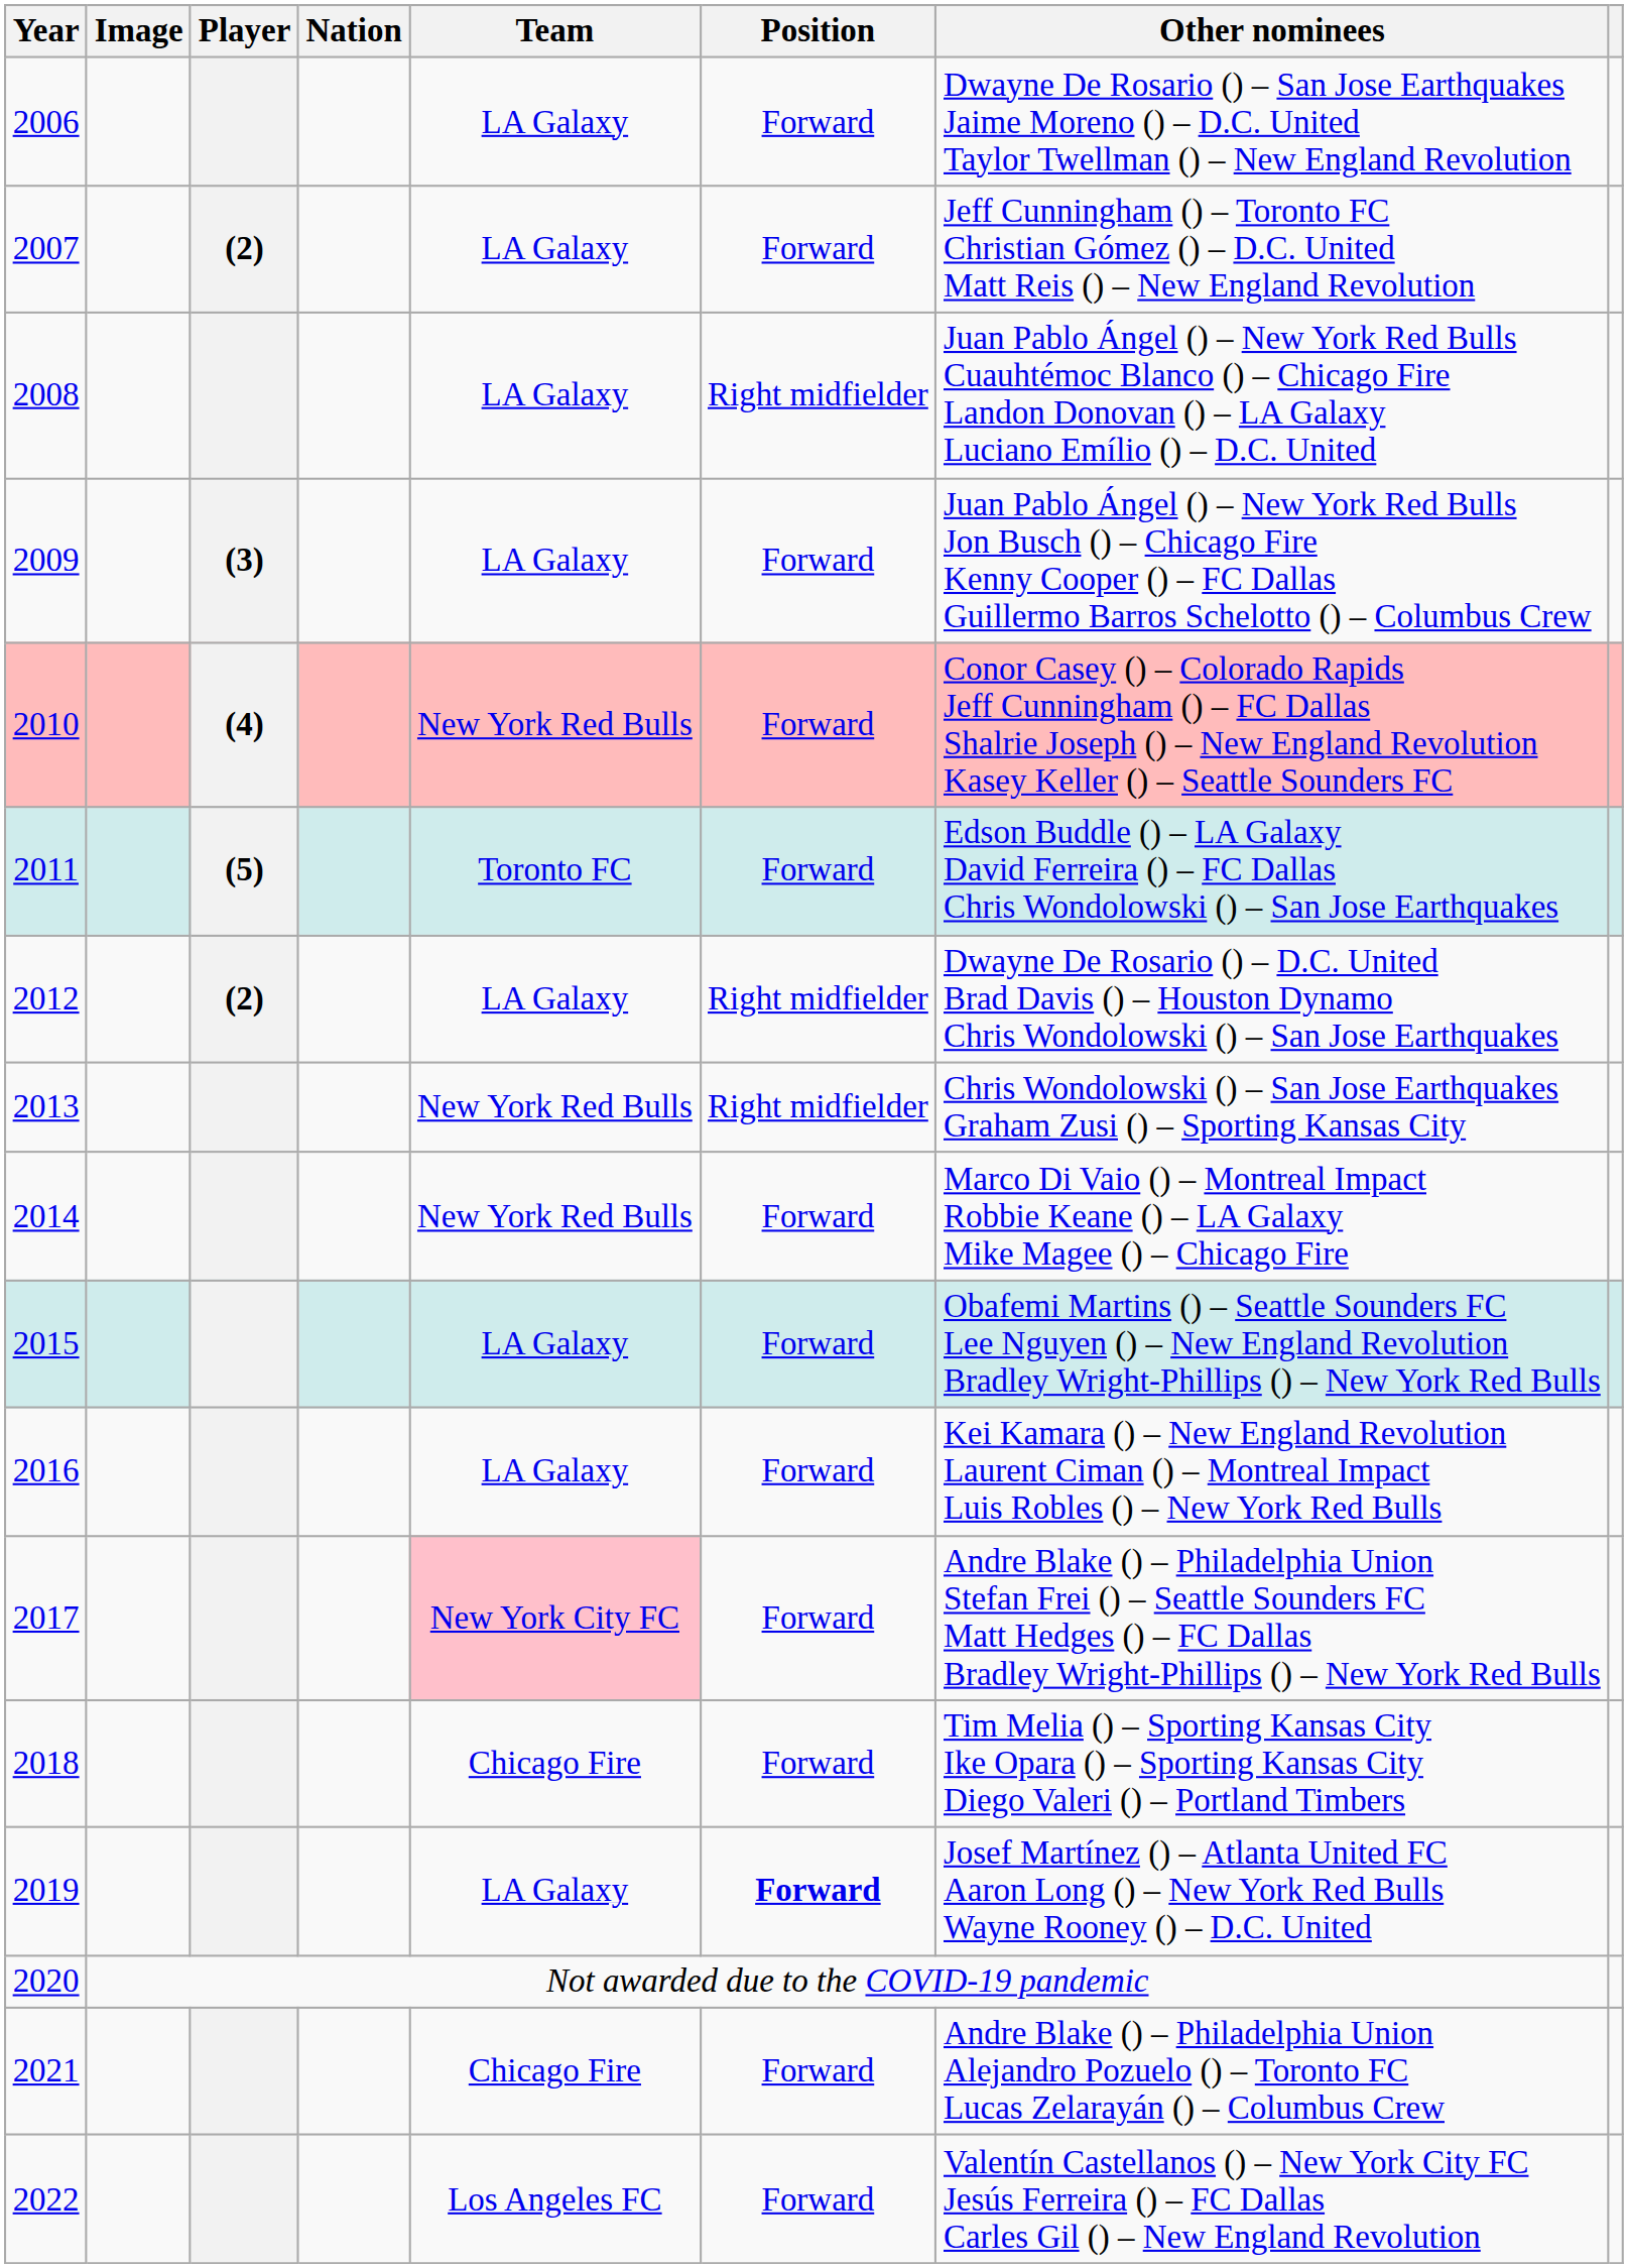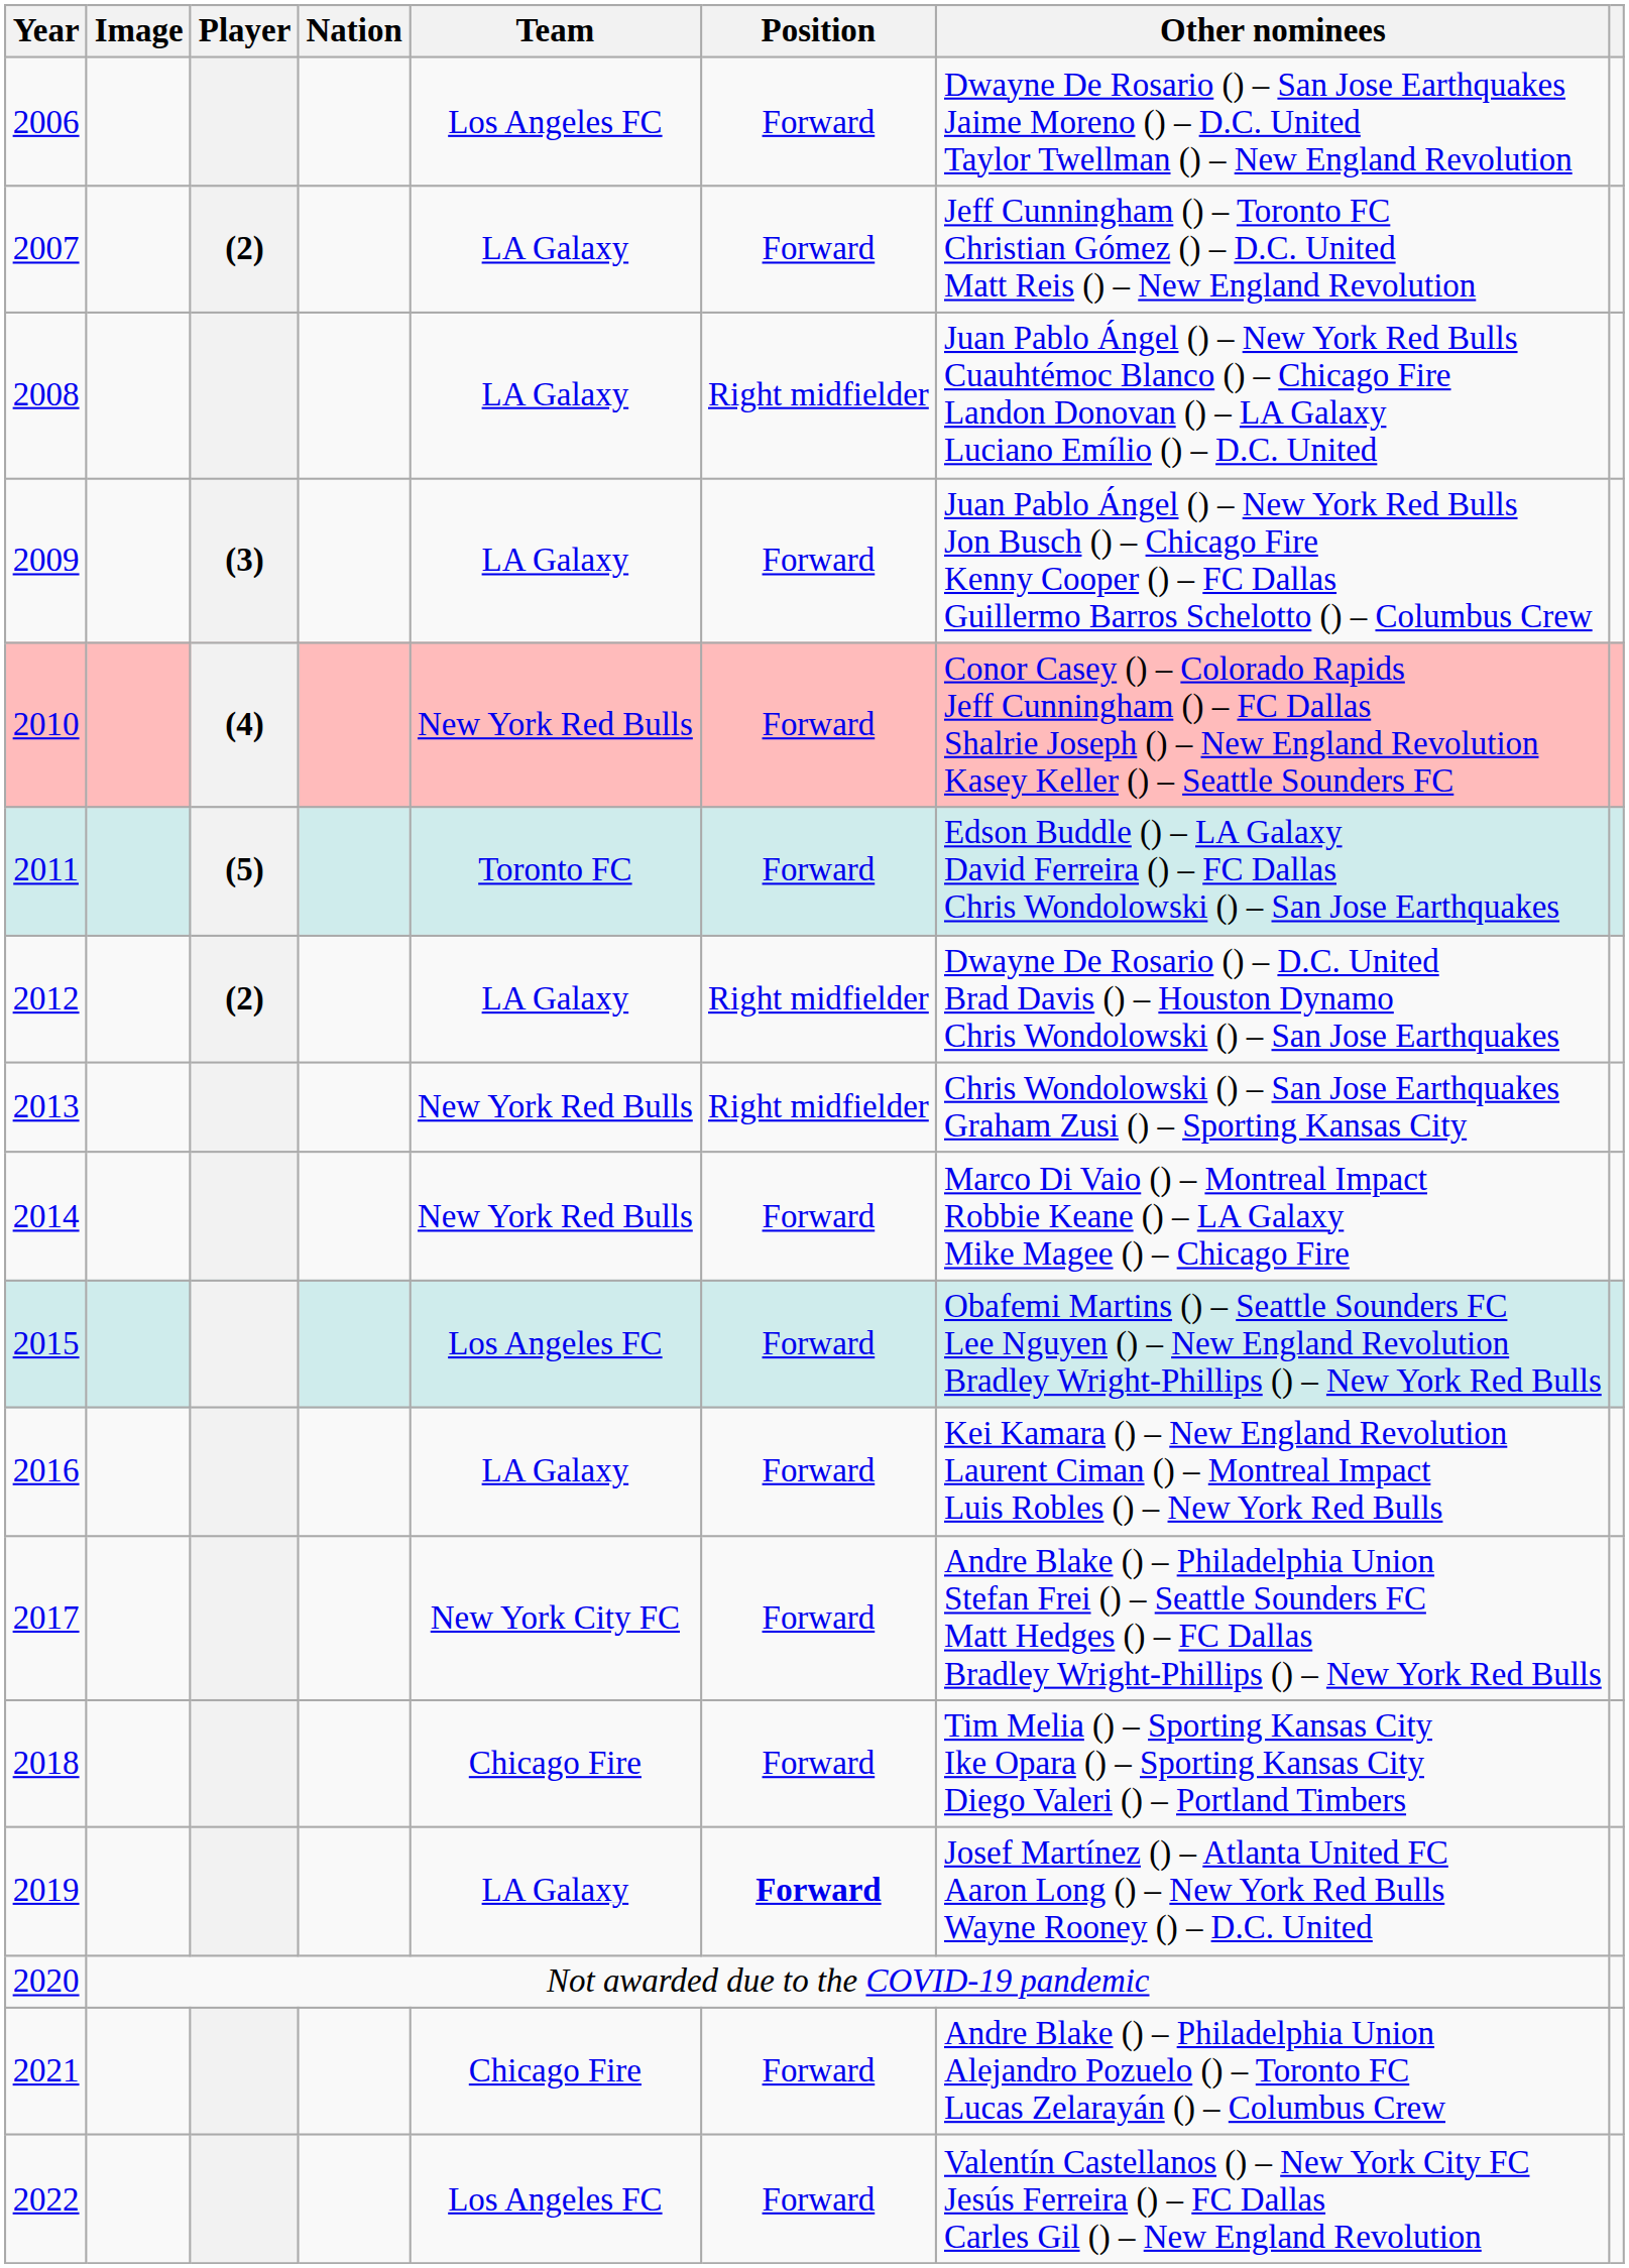2006 | Team: LA Galaxy -> Los Angeles FC
2015 | Team: LA Galaxy -> Los Angeles FC
2017 | Team: pink background -> no background
